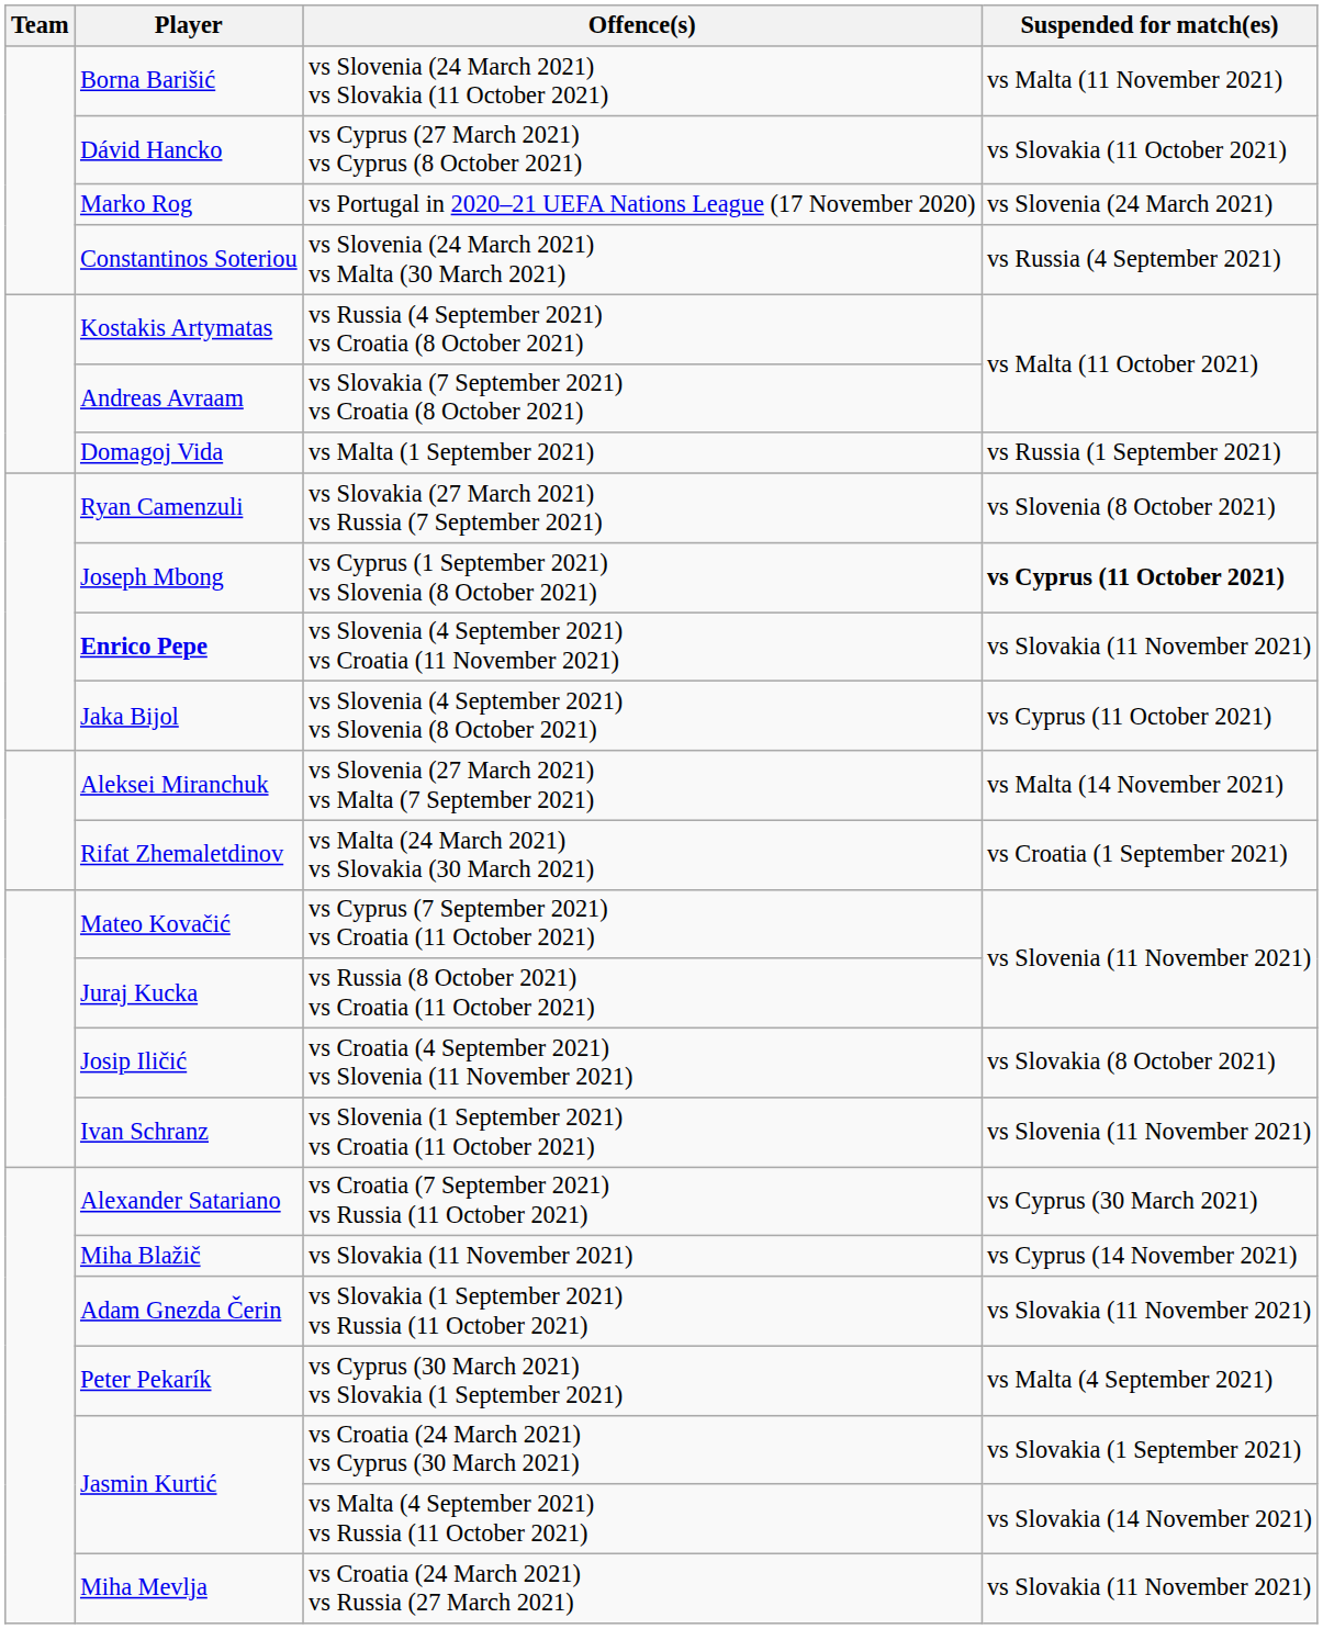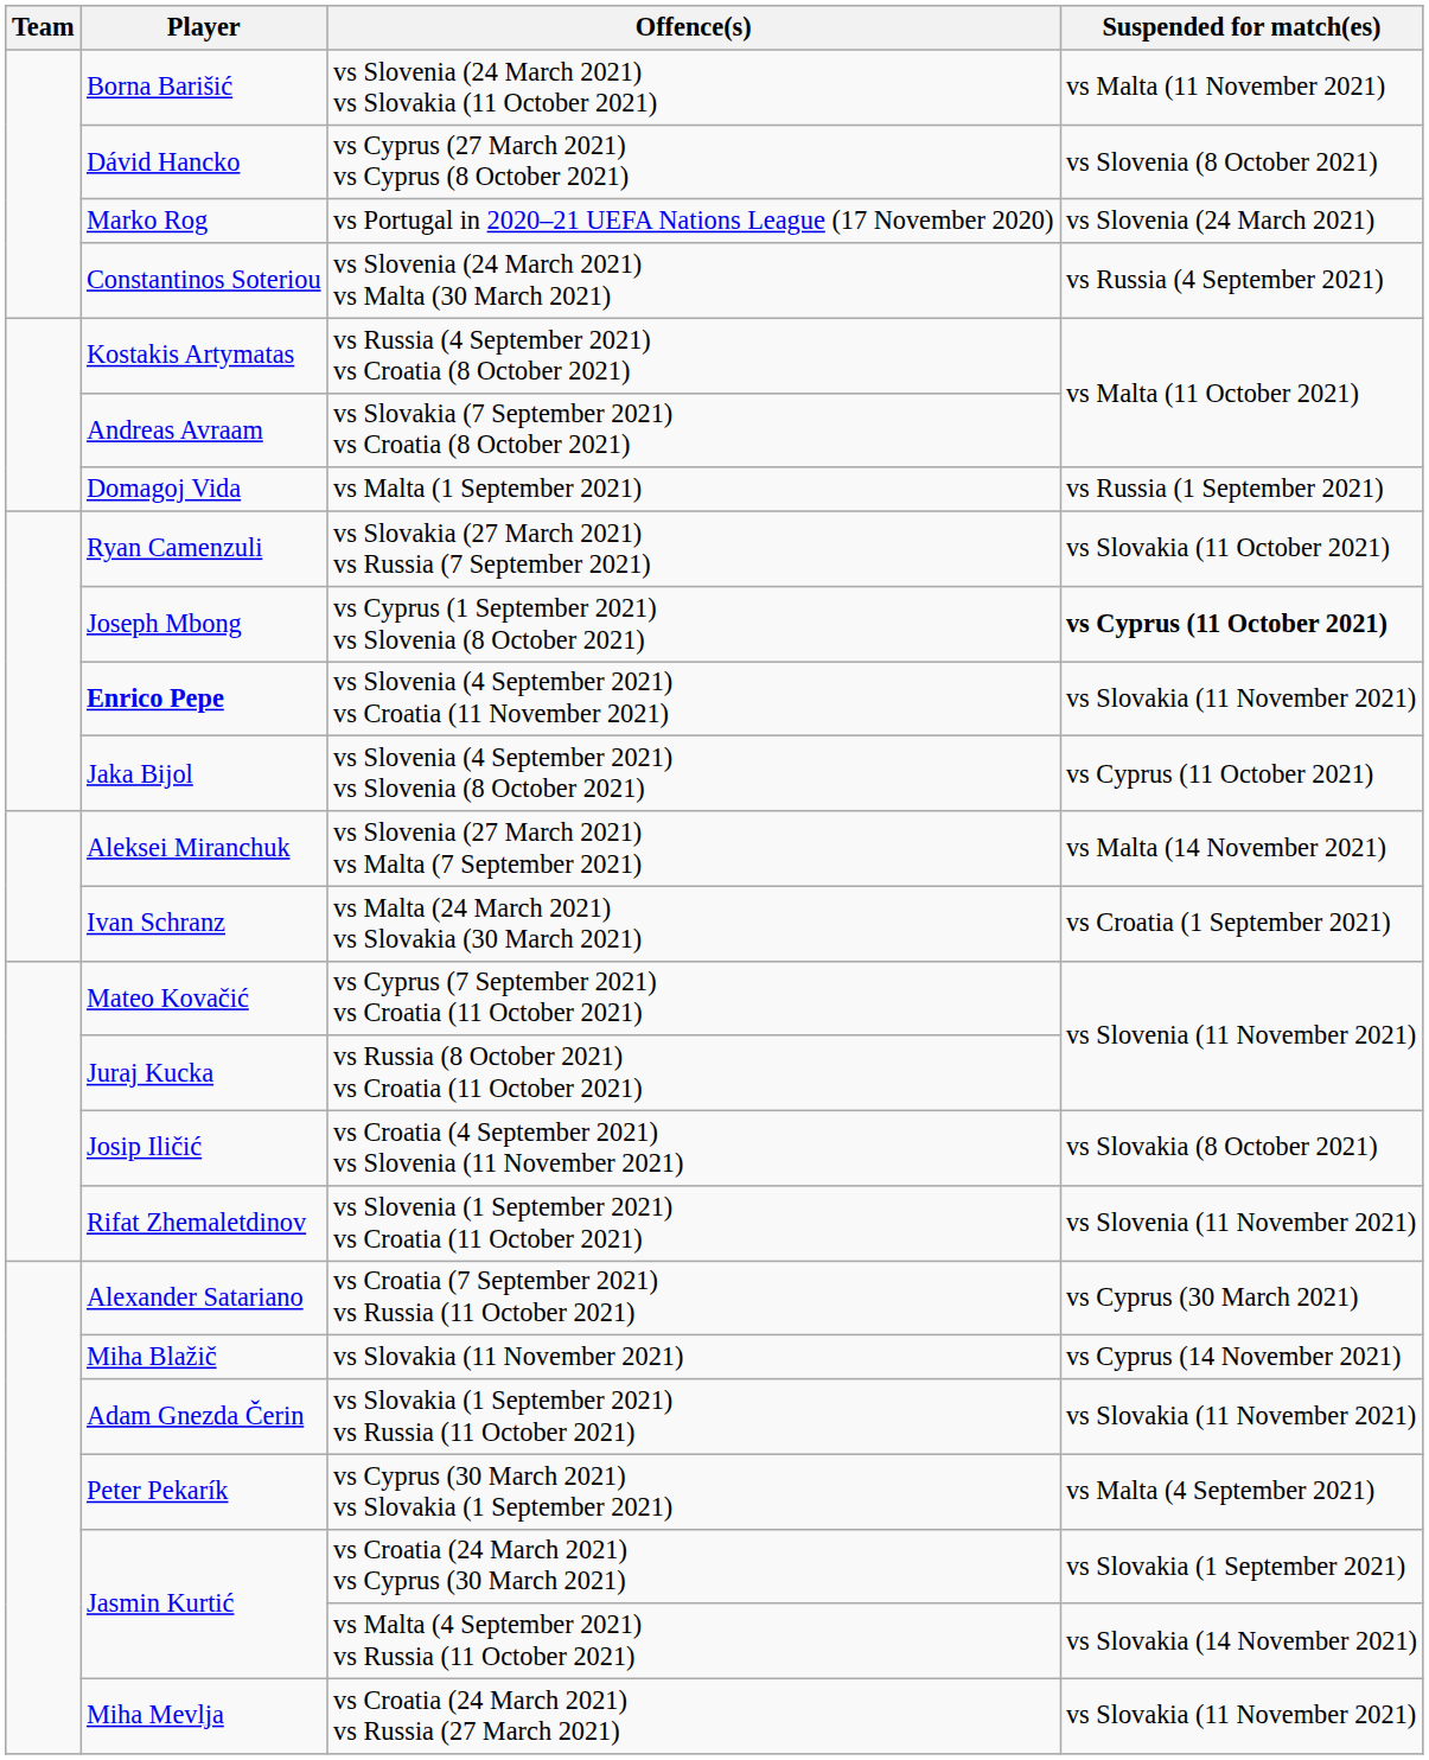vs Cyprus (27 March 2021) vs Cyprus (8 October 2021) | Suspended for match(es): vs Slovakia (11 October 2021) -> vs Slovenia (8 October 2021)
vs Slovakia (27 March 2021) vs Russia (7 September 2021) | Suspended for match(es): vs Slovenia (8 October 2021) -> vs Slovakia (11 October 2021)
vs Malta (24 March 2021) vs Slovakia (30 March 2021) | Player: Rifat Zhemaletdinov -> Ivan Schranz
vs Slovenia (1 September 2021) vs Croatia (11 October 2021) | Player: Ivan Schranz -> Rifat Zhemaletdinov
